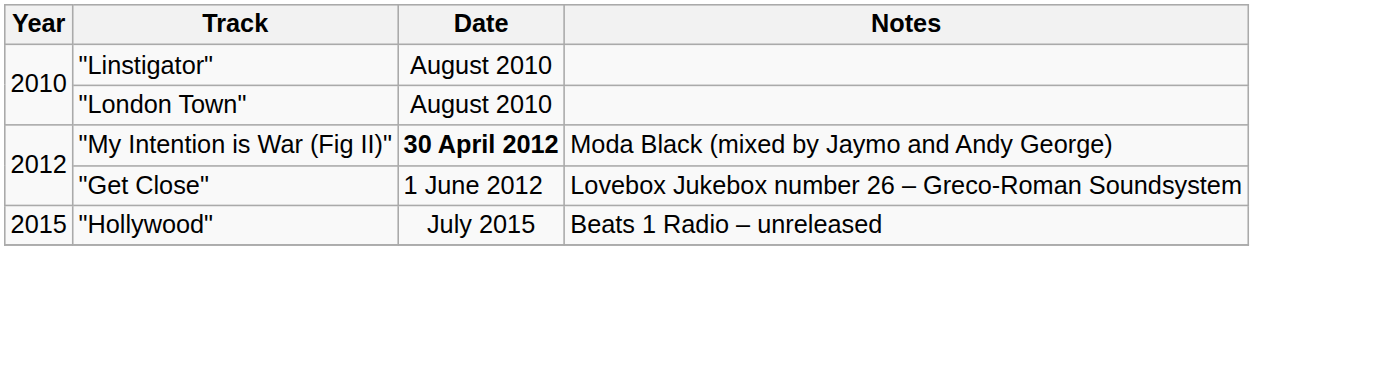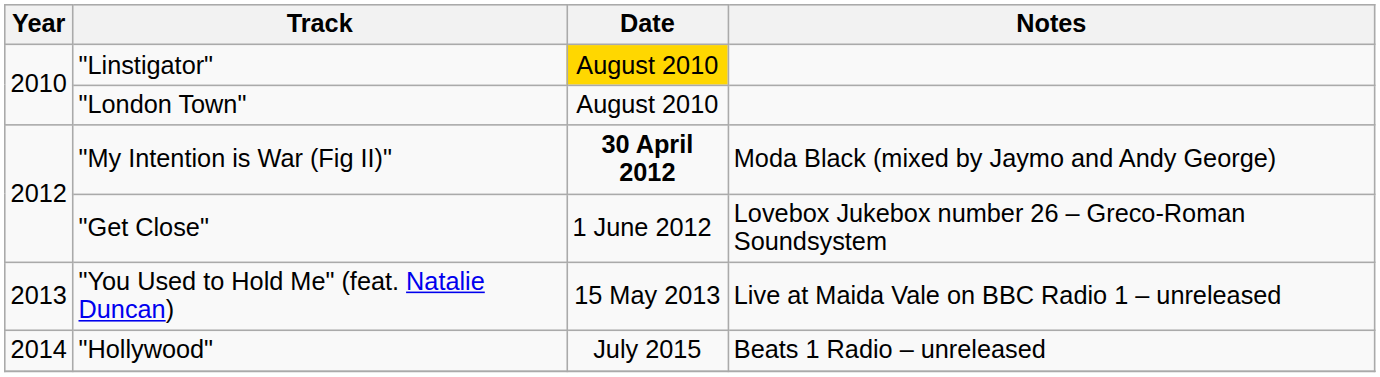"Linstigator" | Date: no background -> gold background
+ row: 2013 | "You Used to Hold Me" (feat. Natalie Duncan) | 15 May 2013 | Live at Maida Vale on BBC Radio 1 – unreleased
"Hollywood" | Year: 2015 -> 2014
